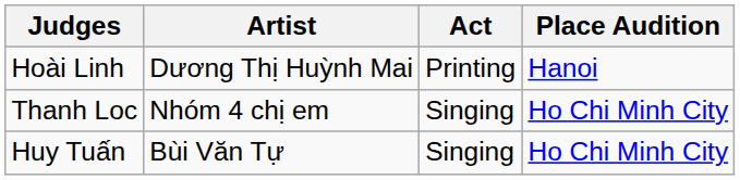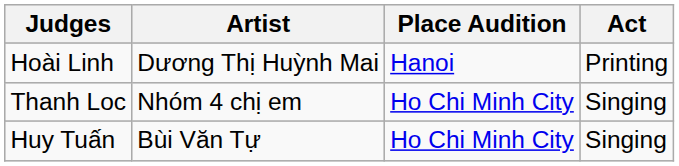columns swapped: Act <-> Place Audition
